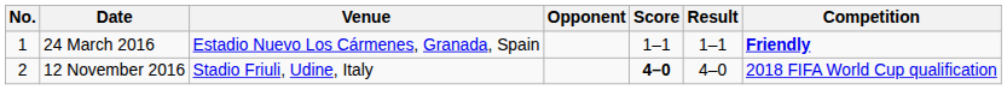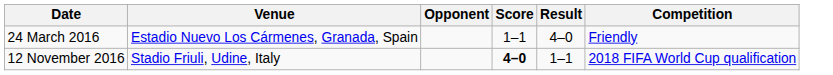- column: No. | 1 | 2
24 March 2016 | Result: 1–1 -> 4–0
24 March 2016 | Competition: bold -> normal
12 November 2016 | Result: 4–0 -> 1–1
